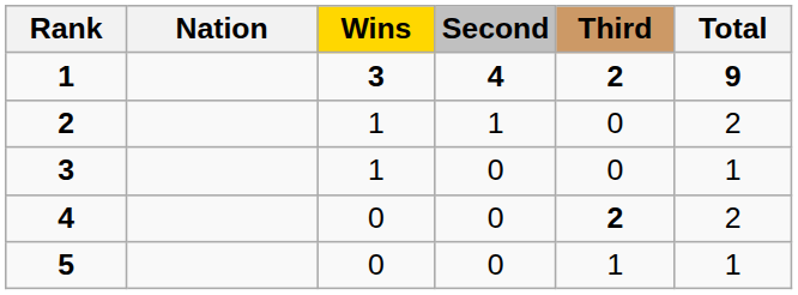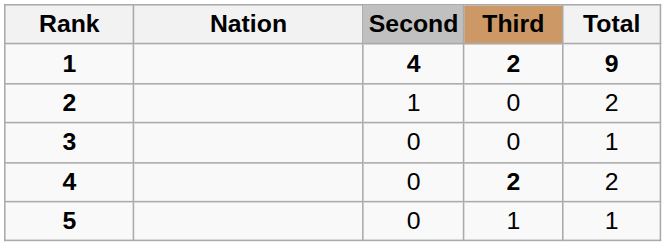- column: Wins | 3 | 1 | 1 | 0 | 0
